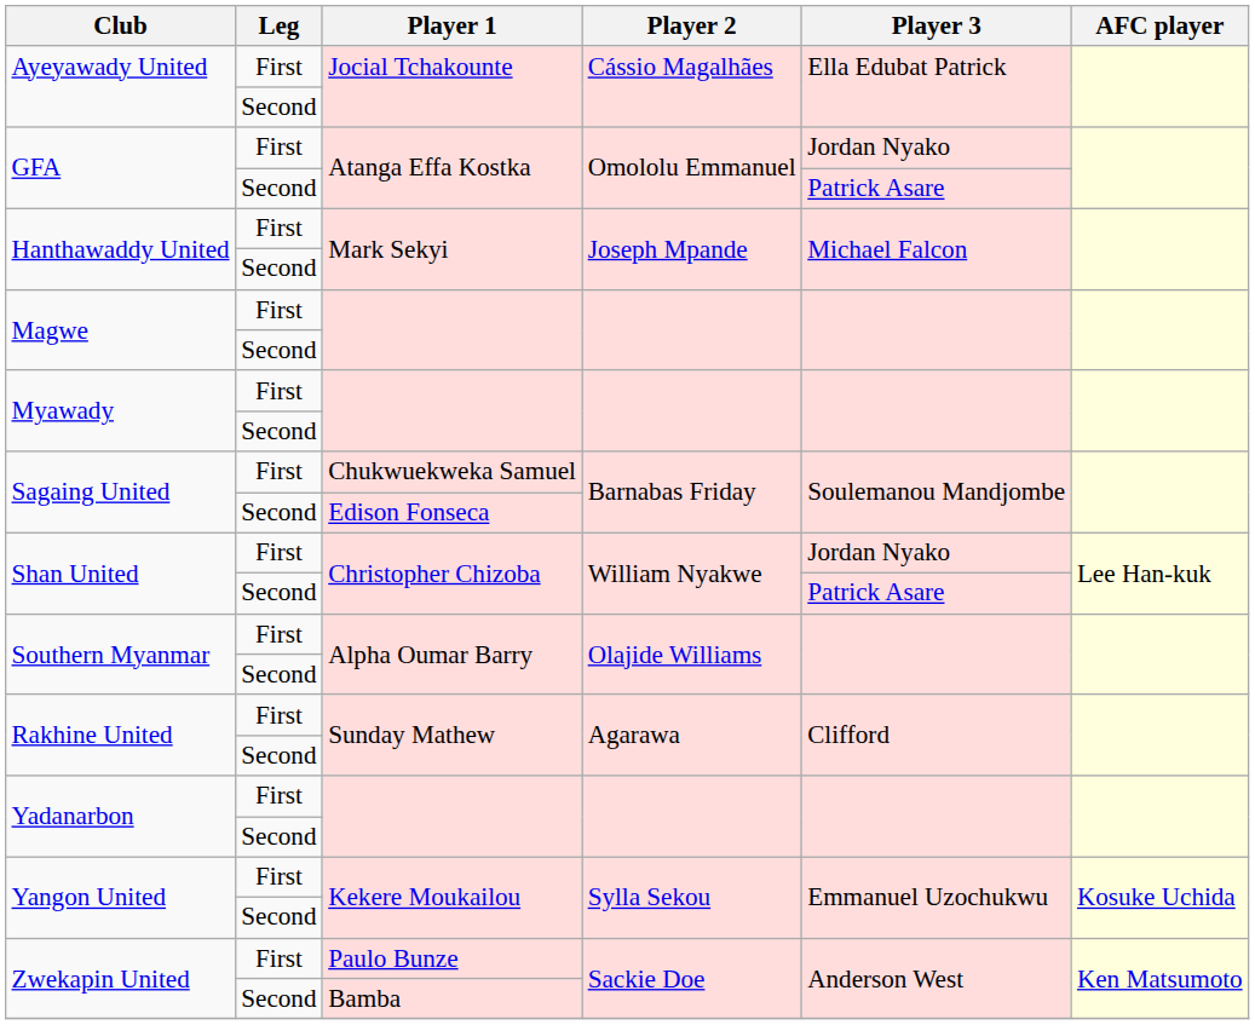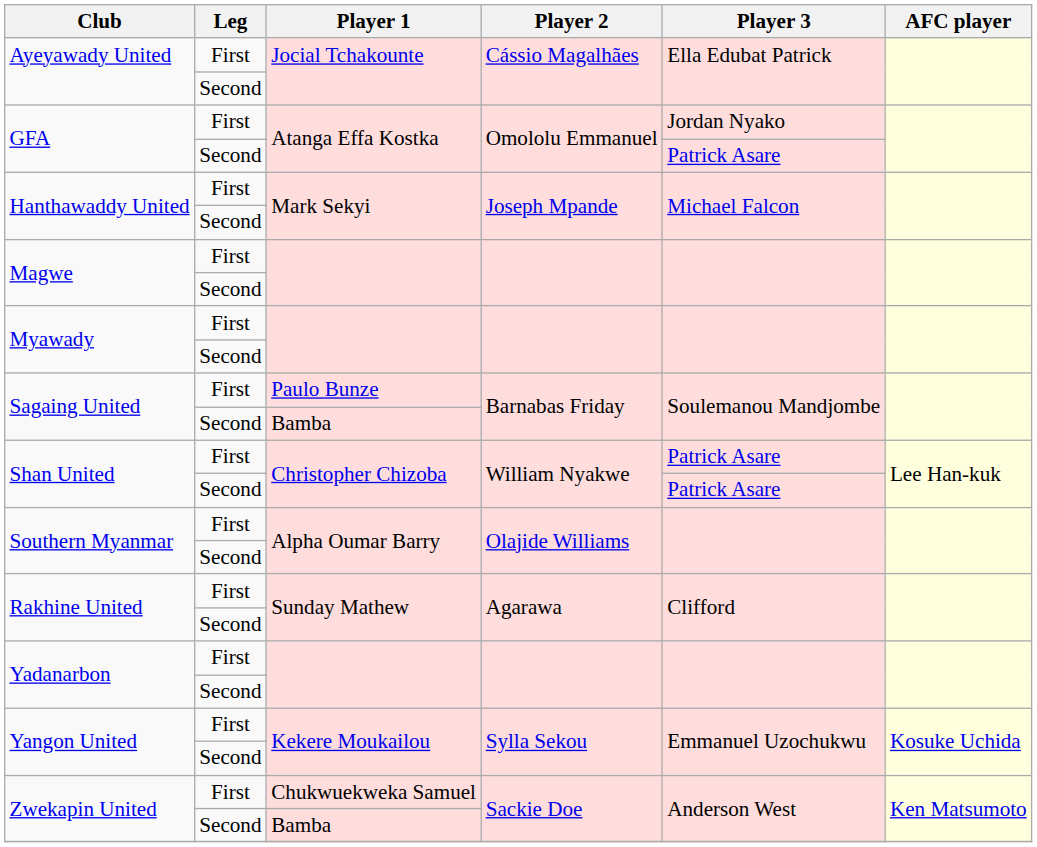Sagaing United / First | Player 1: Chukwuekweka Samuel -> Paulo Bunze
Sagaing United / Second | Player 1: Edison Fonseca -> Bamba
Shan United / First | Player 3: Jordan Nyako -> Patrick Asare
Zwekapin United / First | Player 1: Paulo Bunze -> Chukwuekweka Samuel
